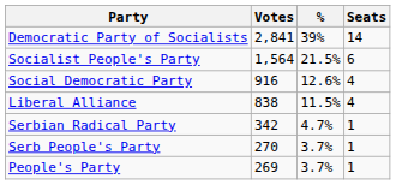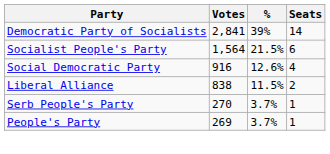Liberal Alliance | Seats: 4 -> 2
- row: Serbian Radical Party | 342 | 4.7% | 1
